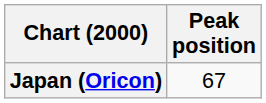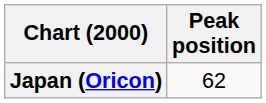Japan (Oricon) | Peak position: 67 -> 62
